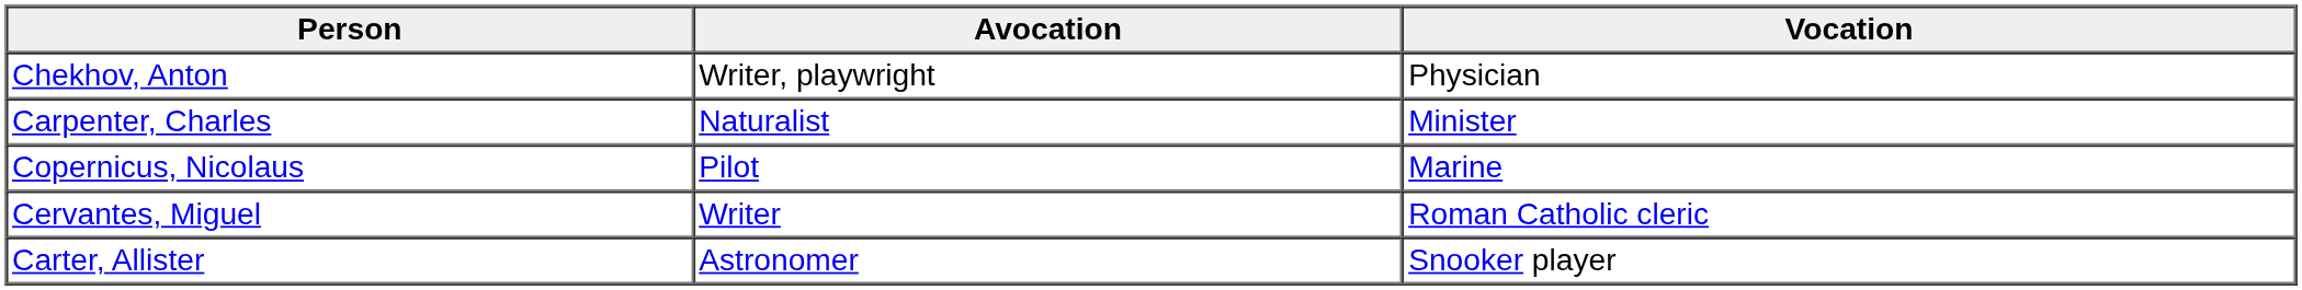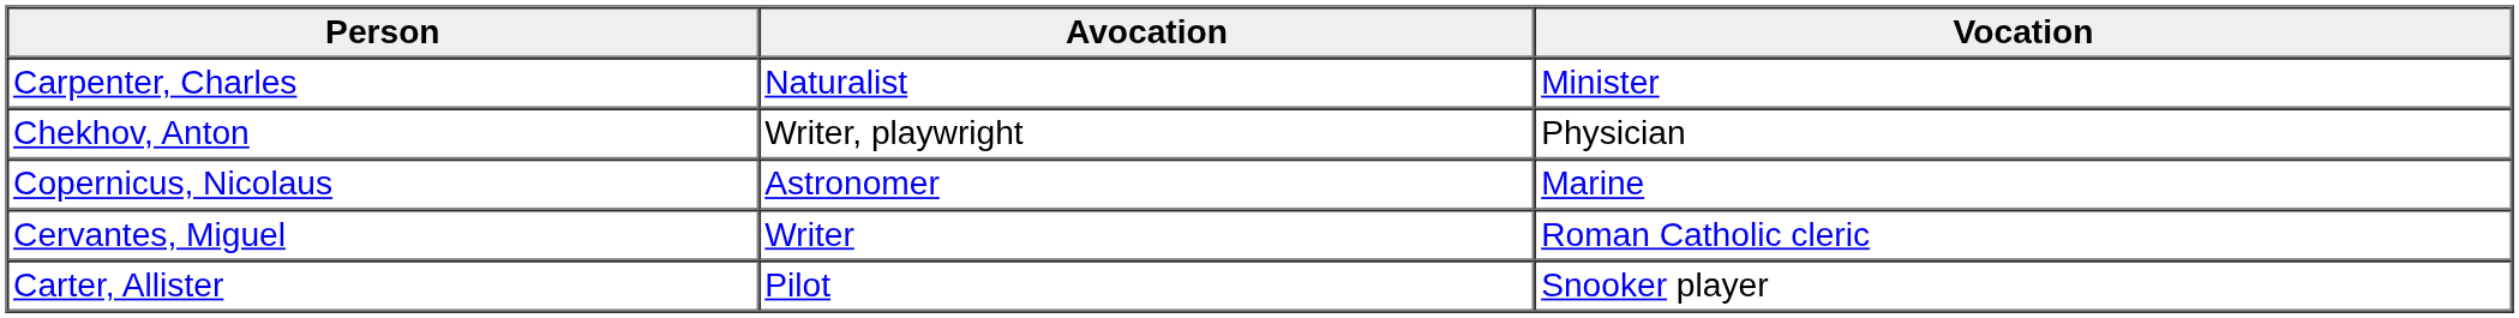rows swapped: Carpenter, Charles <-> Chekhov, Anton
Copernicus, Nicolaus | Avocation: Pilot -> Astronomer
Carter, Allister | Avocation: Astronomer -> Pilot
